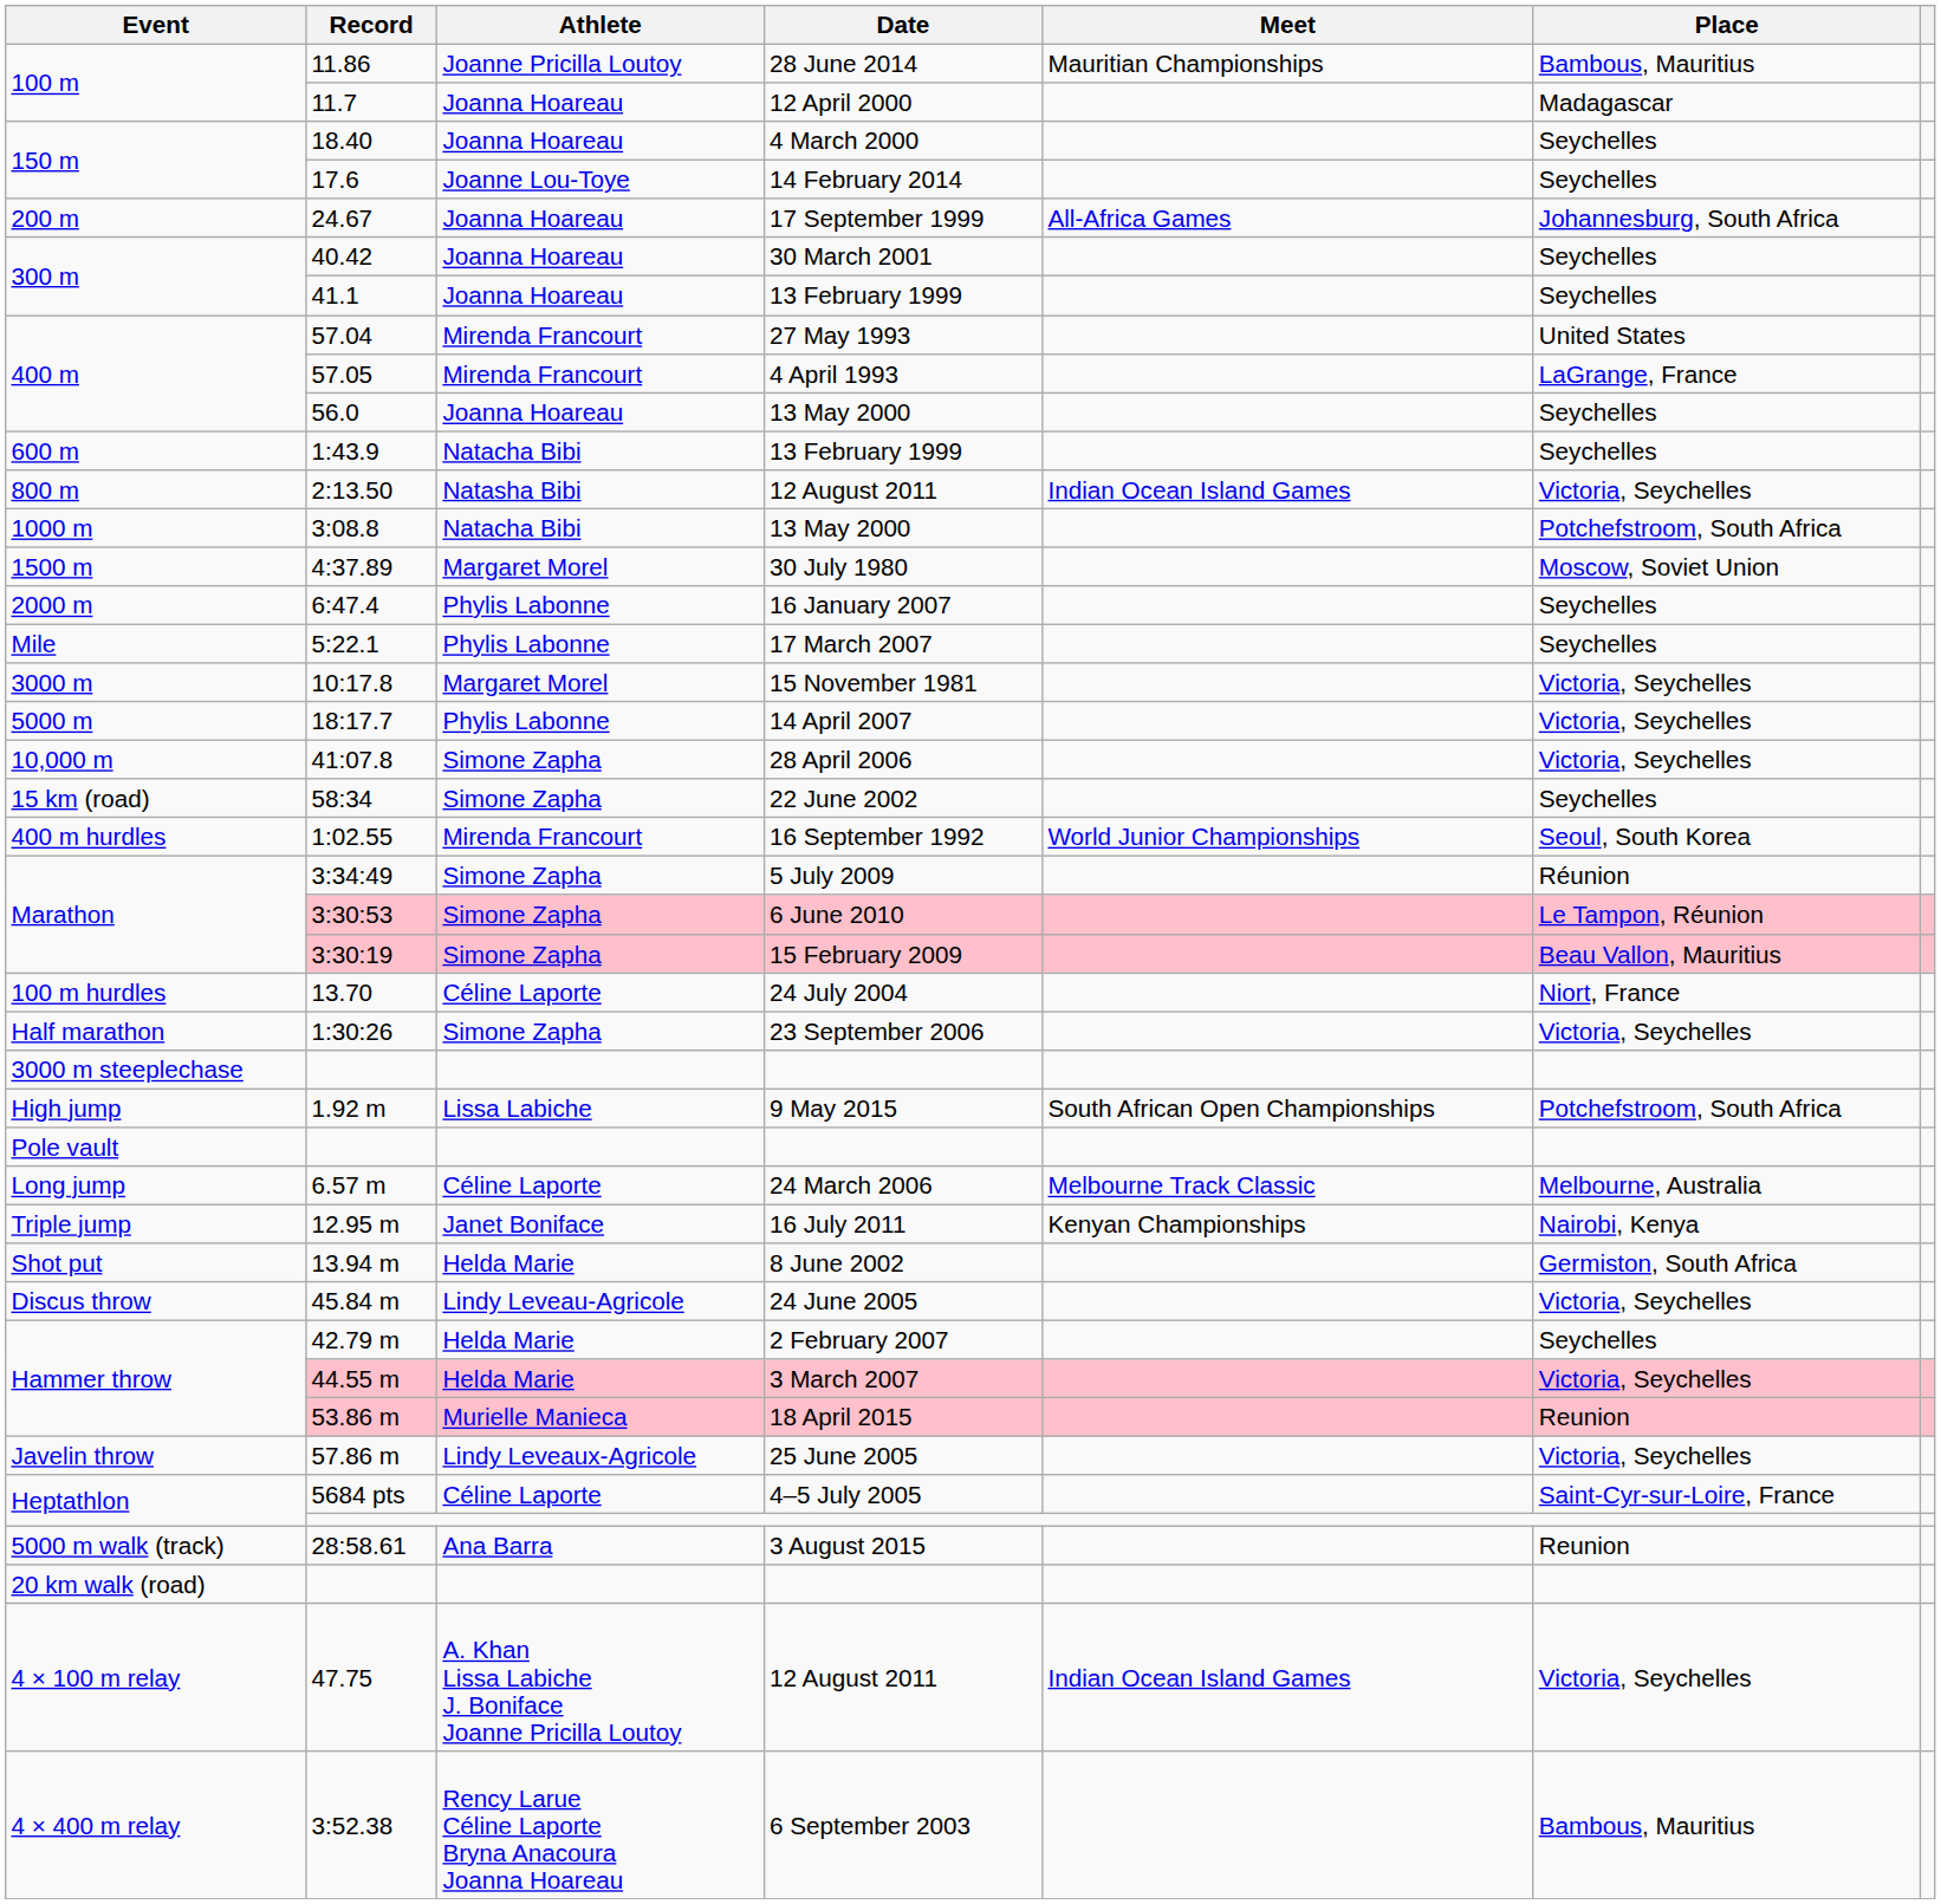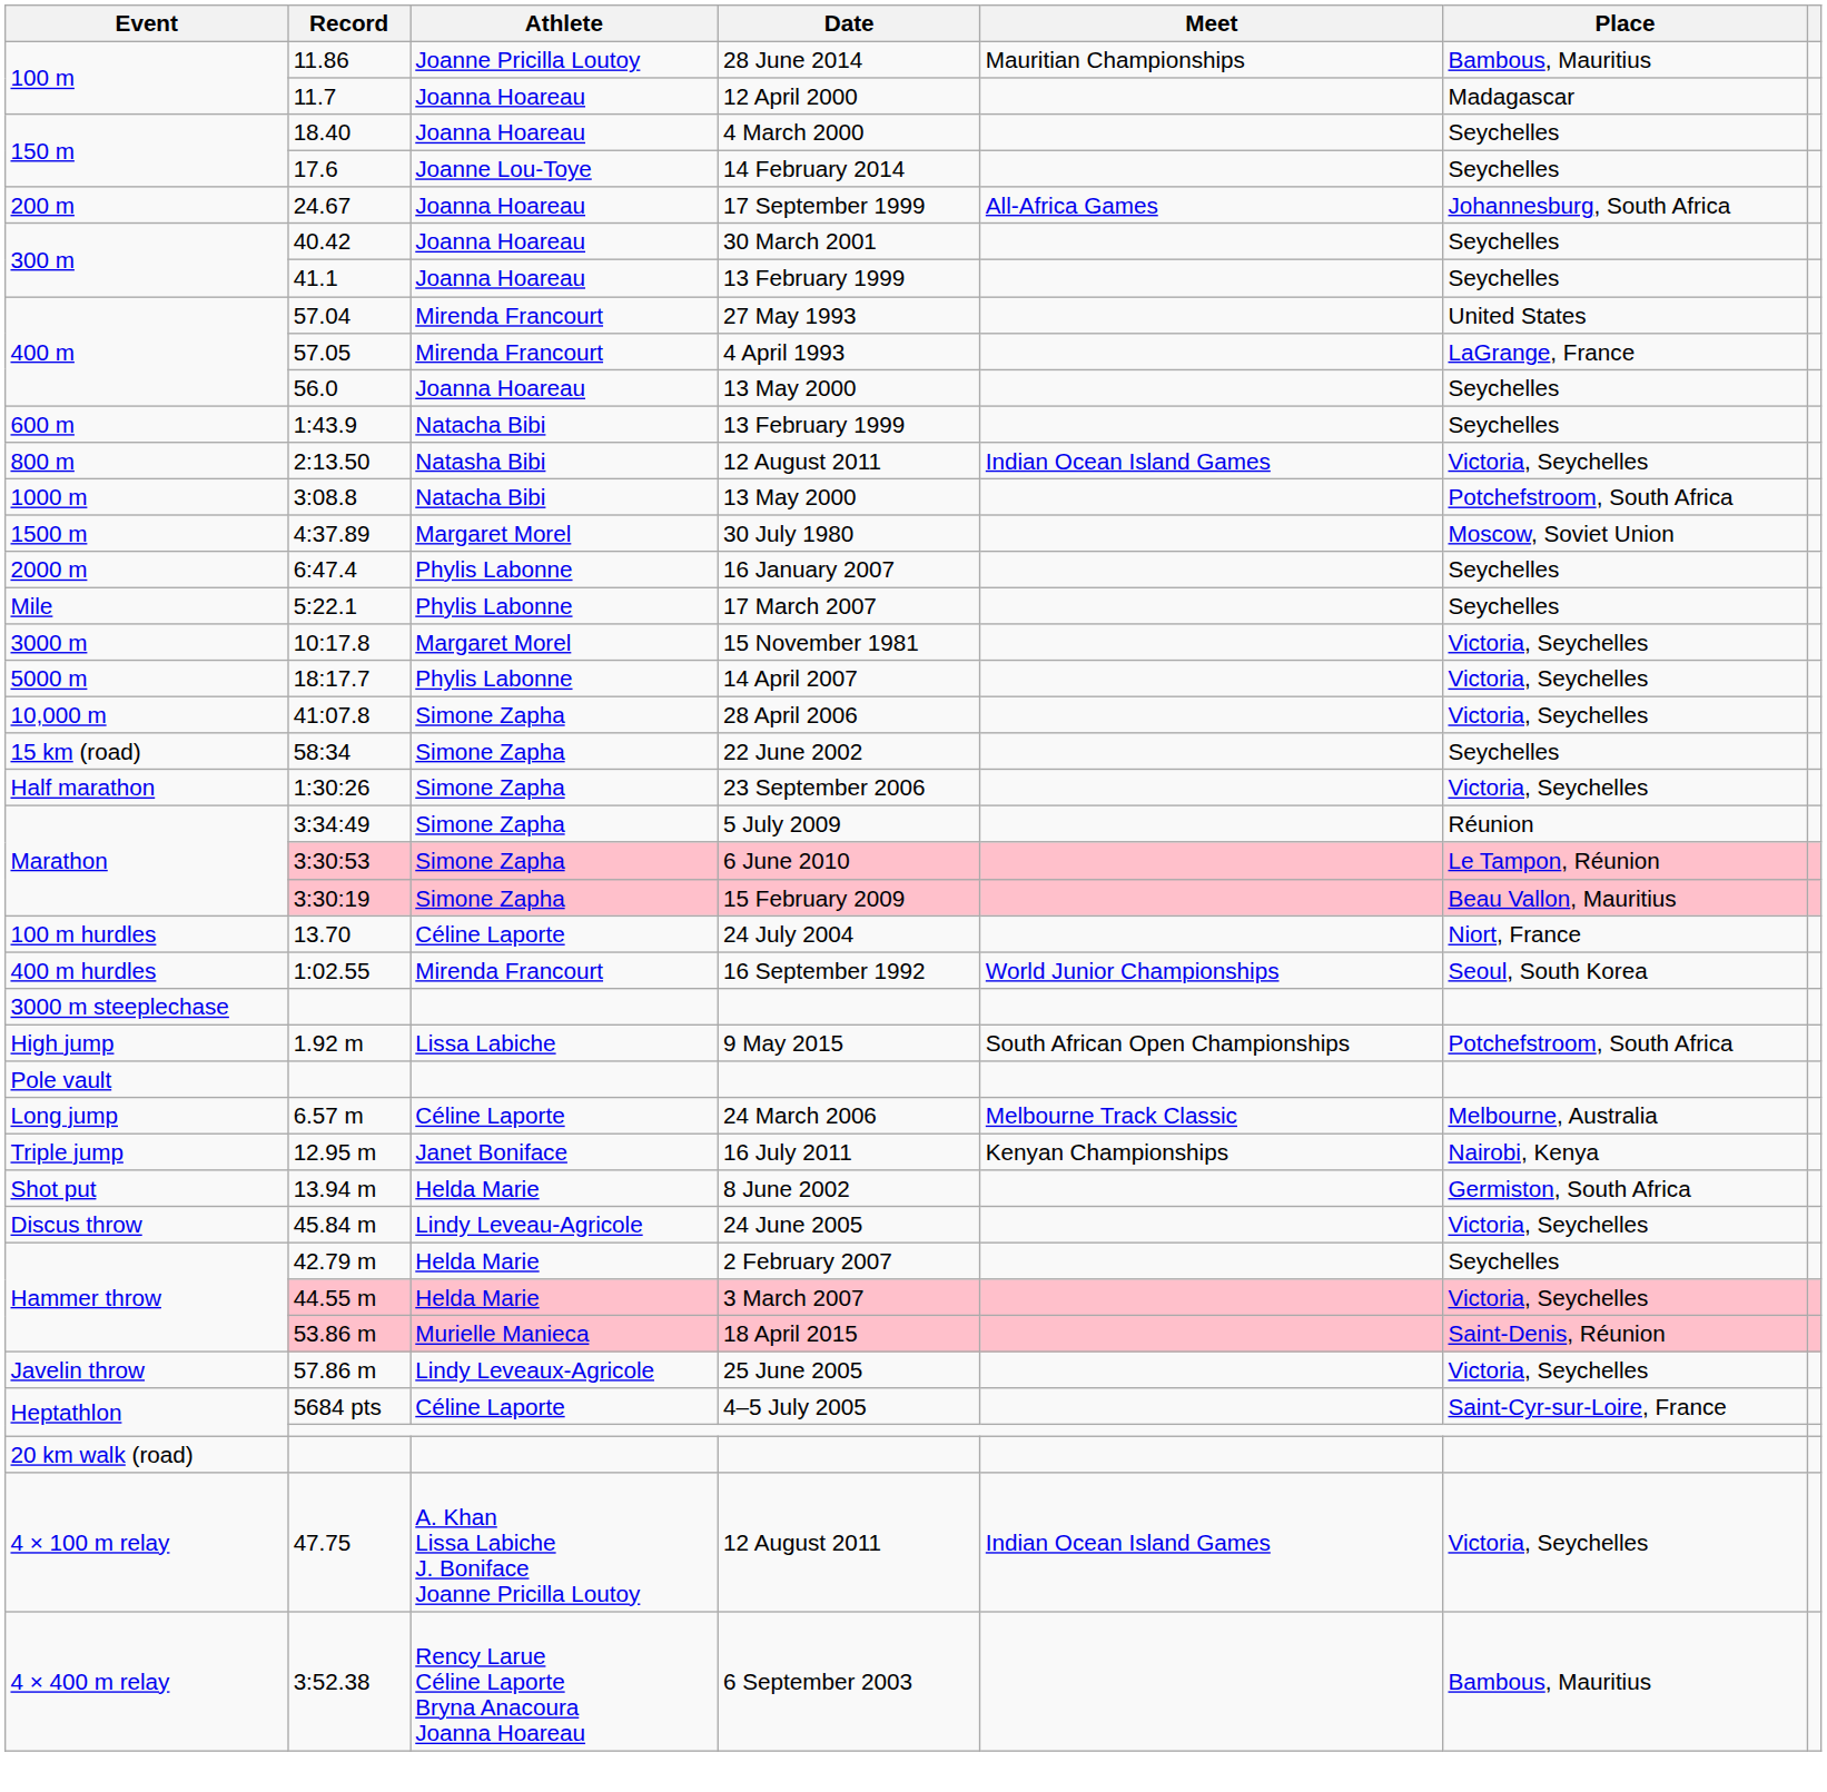rows swapped: 1:30:26 <-> 1:02.55
53.86 m | Place: Reunion -> Saint-Denis, Réunion
- row: 5000 m walk (track) | 28:58.61 | Ana Barra | 3 August 2015 | Reunion
